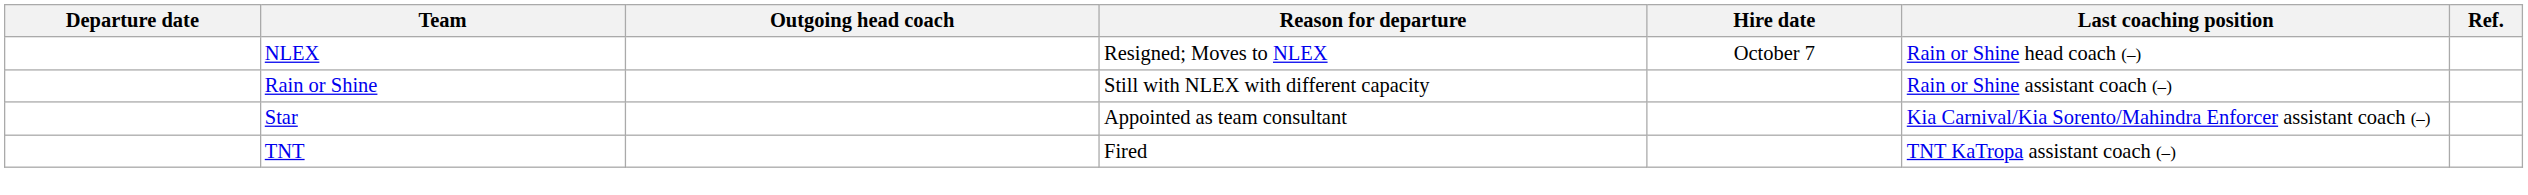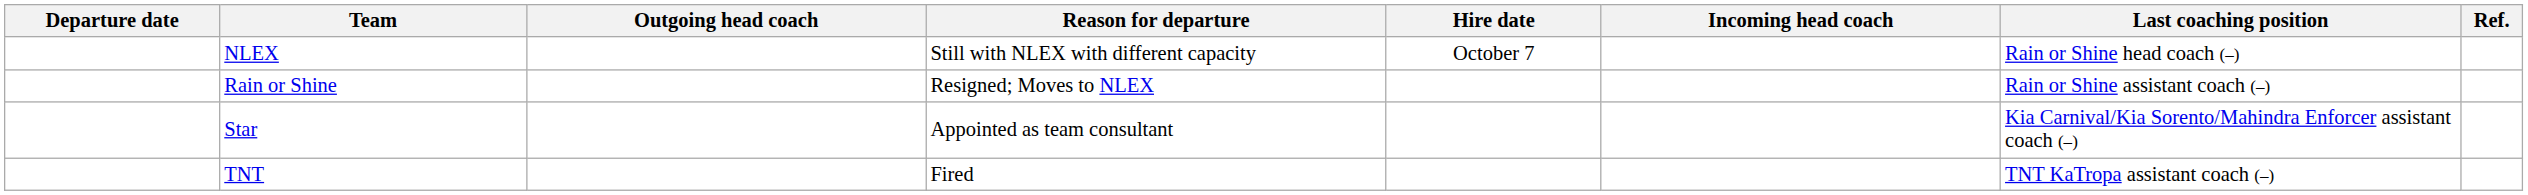+ column: Incoming head coach
NLEX | Reason for departure: Resigned; Moves to NLEX -> Still with NLEX with different capacity
Rain or Shine | Reason for departure: Still with NLEX with different capacity -> Resigned; Moves to NLEX
